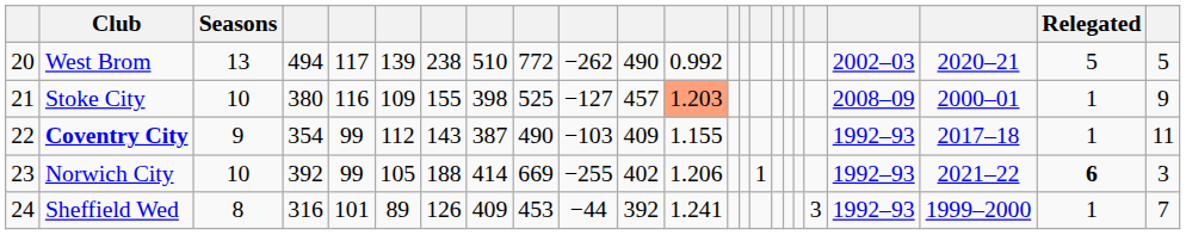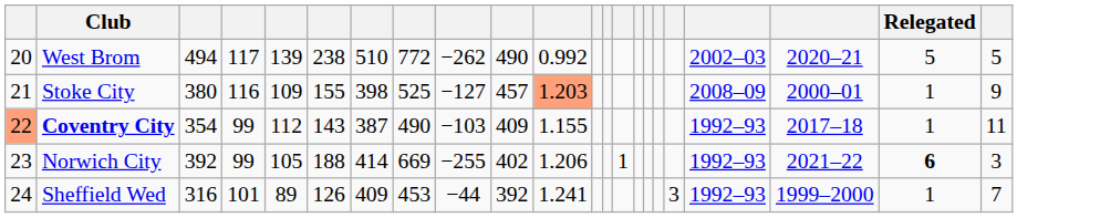- column: Seasons | 13 | 10 | 9 | 10 | 8
Coventry City | column 1: no background -> lightsalmon background
